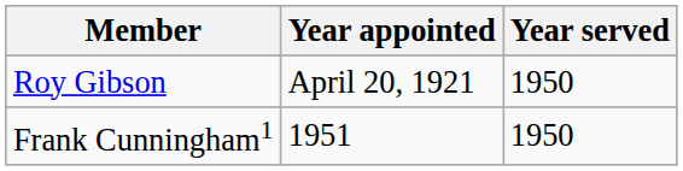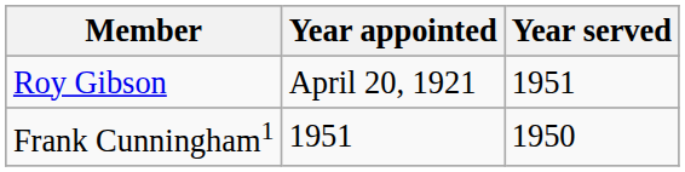Roy Gibson | Year served: 1950 -> 1951
